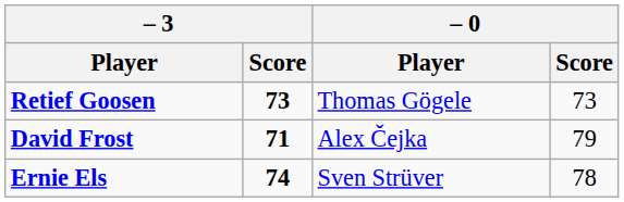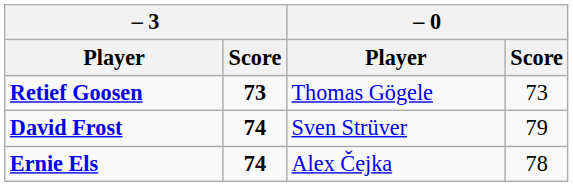David Frost | – 3 / Score: 71 -> 74
David Frost | – 0 / Player: Alex Čejka -> Sven Strüver
Ernie Els | – 0 / Player: Sven Strüver -> Alex Čejka
